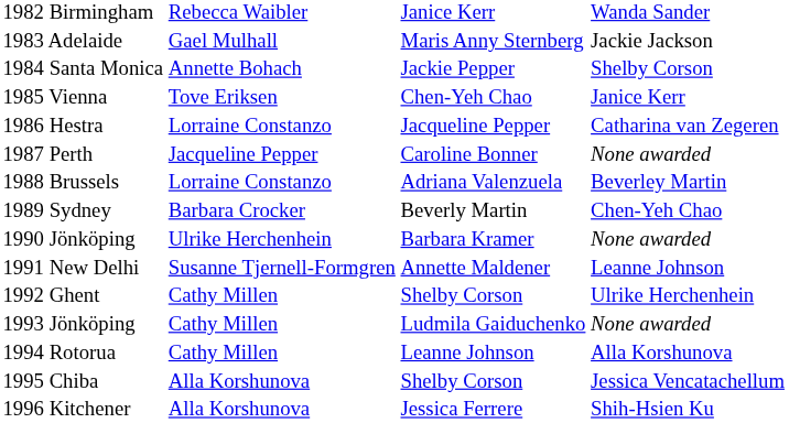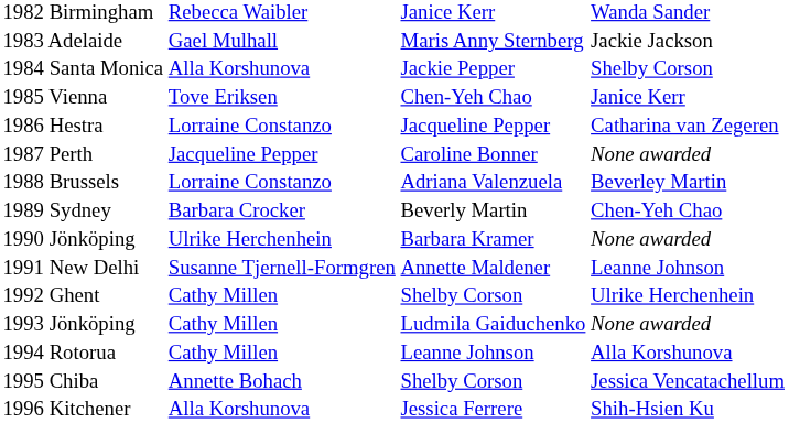1984 Santa Monica | column 2: Annette Bohach -> Alla Korshunova
1995 Chiba | column 2: Alla Korshunova -> Annette Bohach
